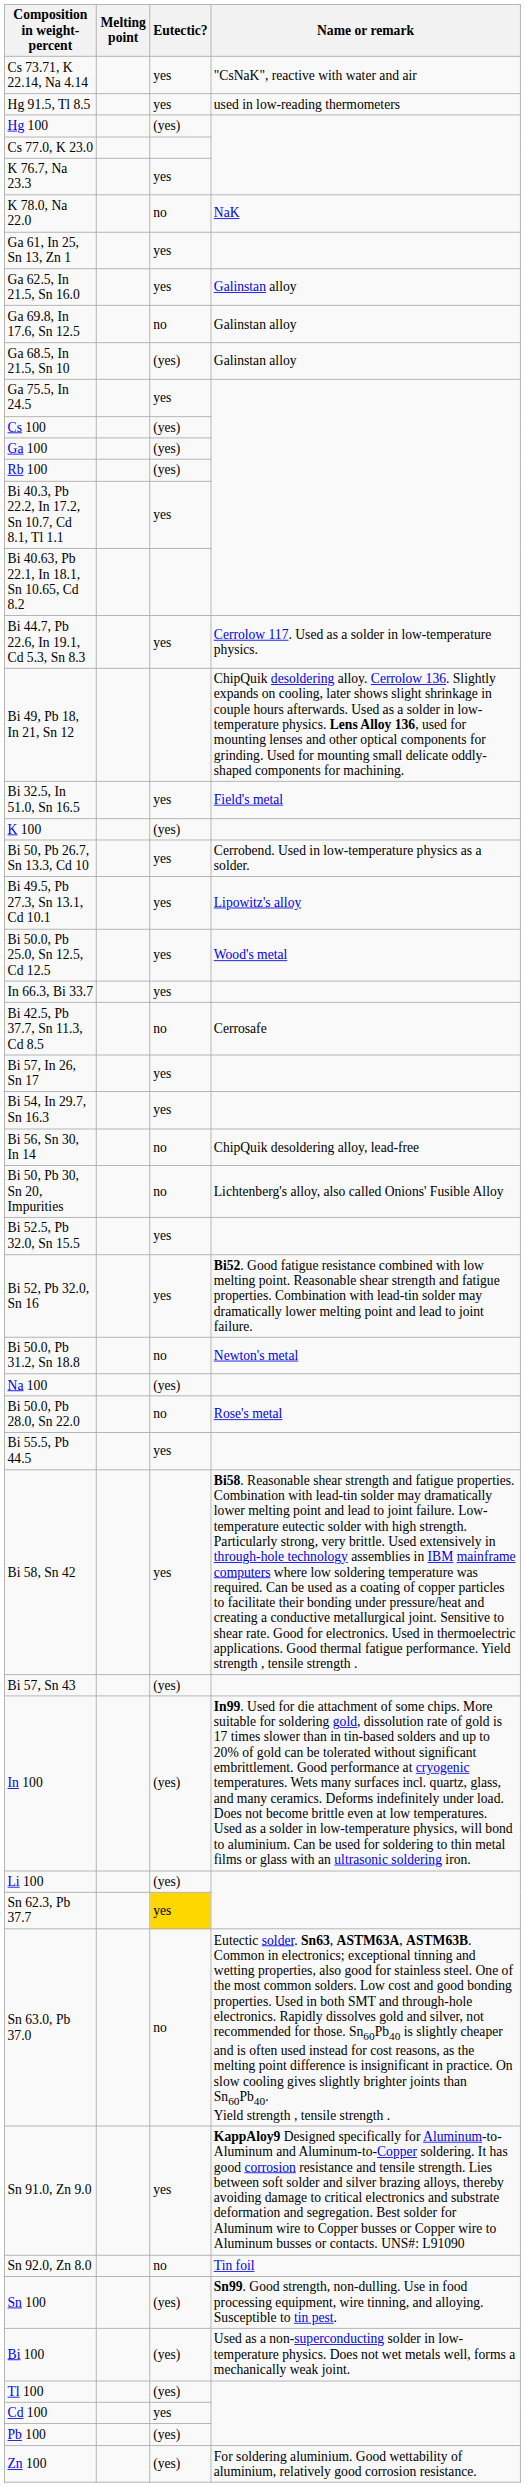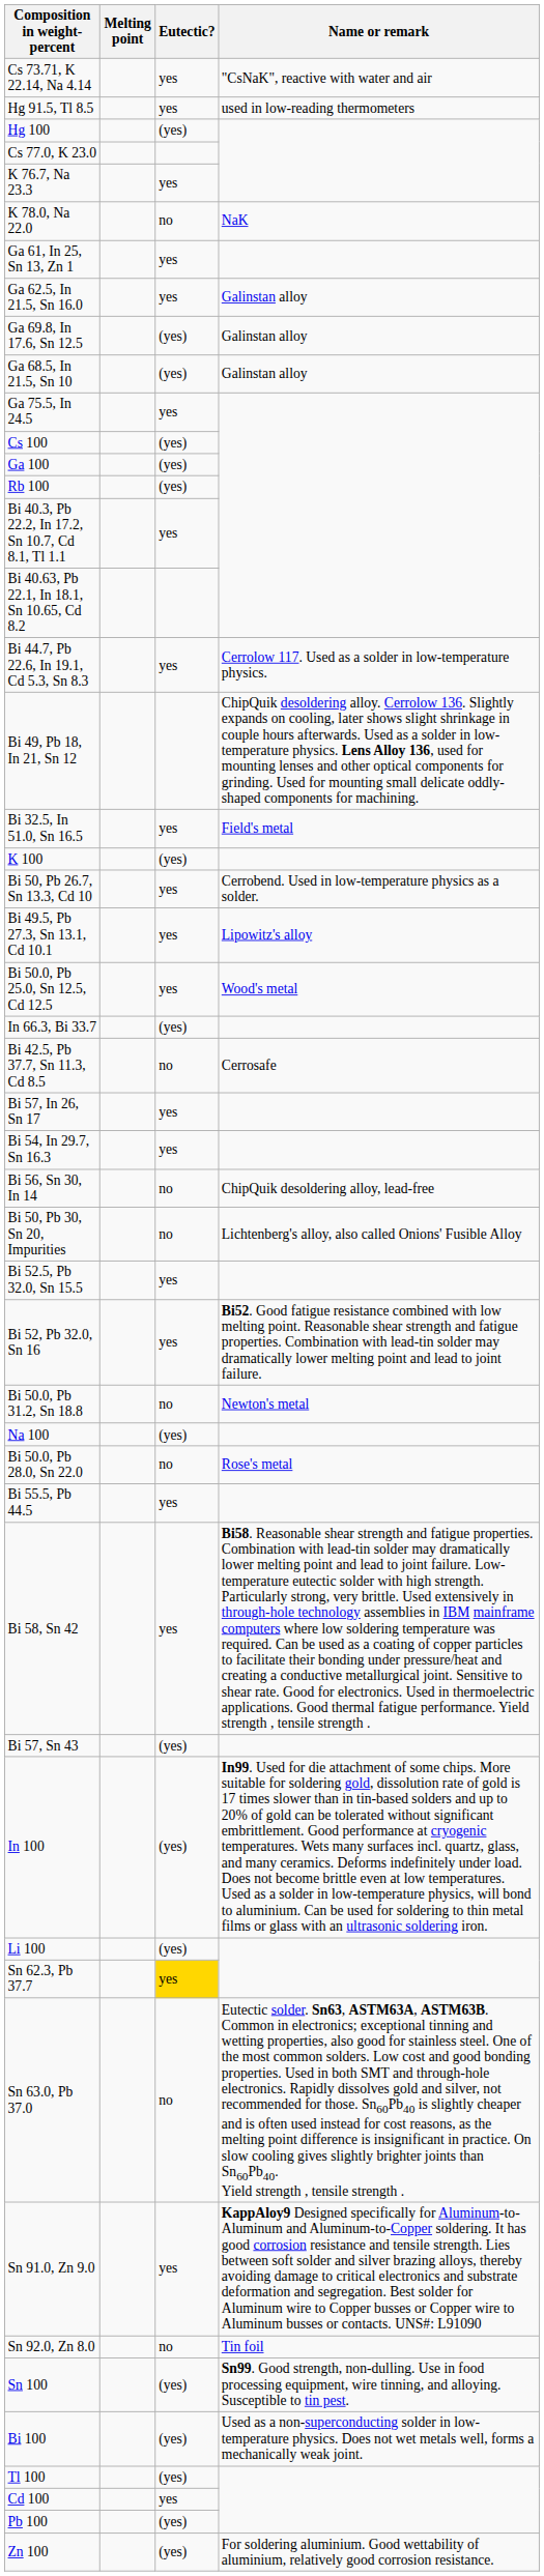Ga 69.8, In 17.6, Sn 12.5 | Eutectic?: no -> (yes)
In 66.3, Bi 33.7 | Eutectic?: yes -> (yes)
